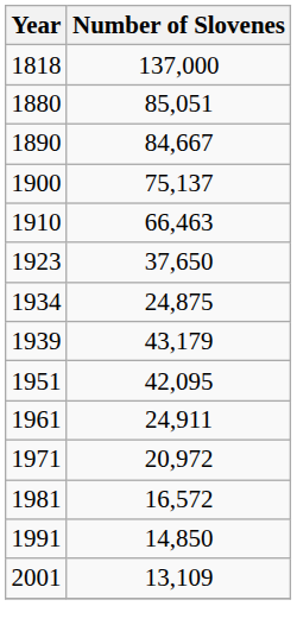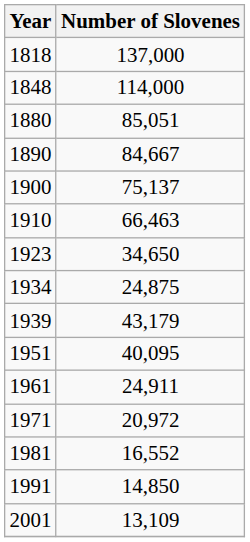+ row: 1848 | 114,000
1923 | Number of Slovenes: 37,650 -> 34,650
1951 | Number of Slovenes: 42,095 -> 40,095
1981 | Number of Slovenes: 16,572 -> 16,552
